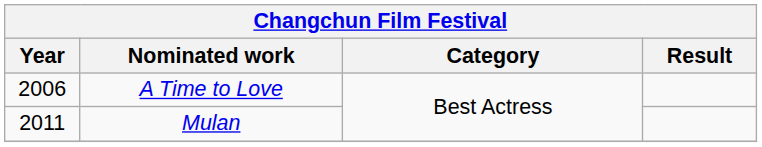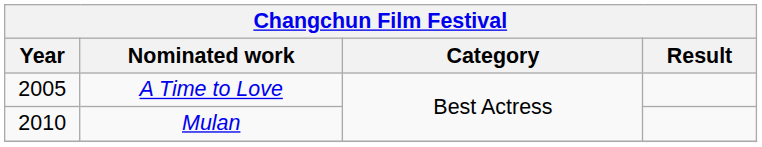A Time to Love | Year: 2006 -> 2005
Mulan | Year: 2011 -> 2010
